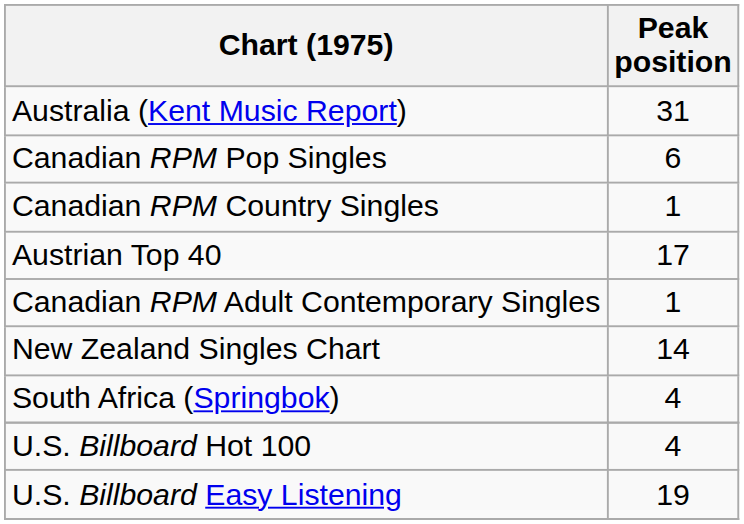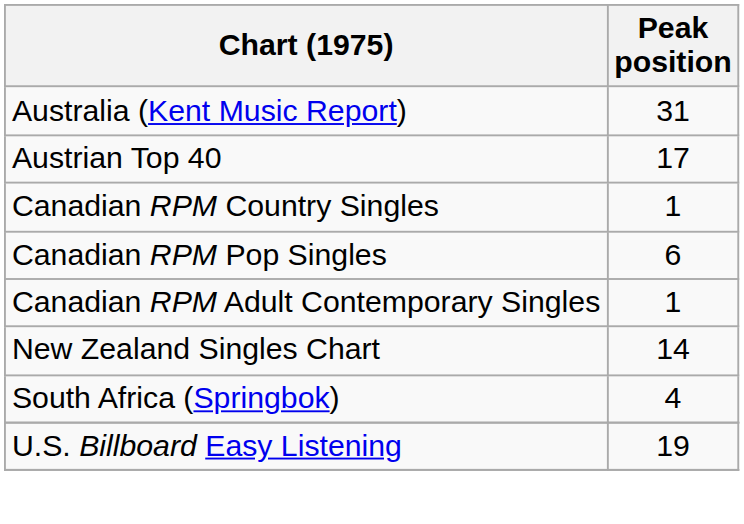rows swapped: Austrian Top 40 <-> Canadian RPM Pop Singles
- row: U.S. Billboard Hot 100 | 4
